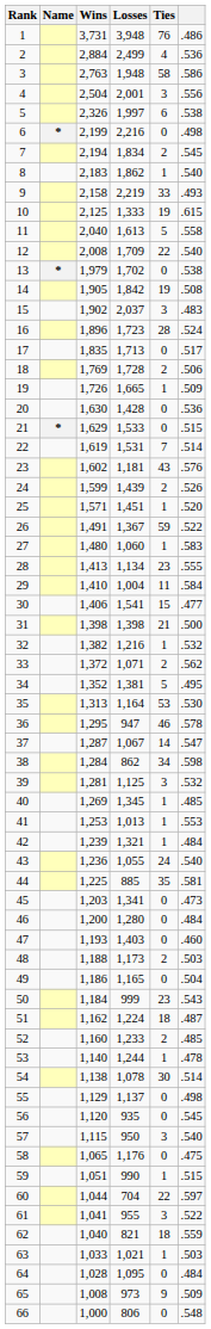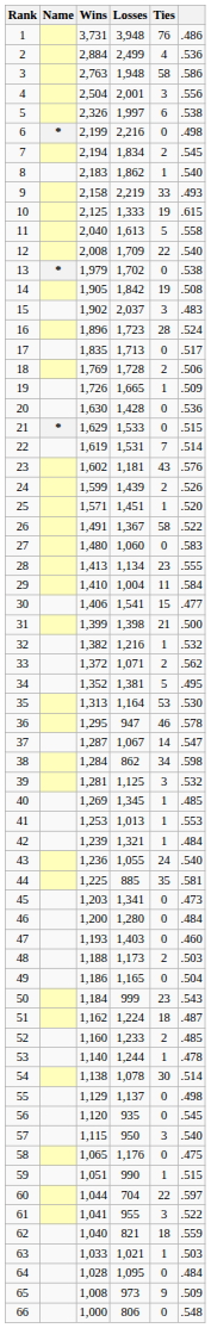26 | Ties: 59 -> 58
27 | Ties: 1 -> 0
31 | Wins: 1,398 -> 1,399
